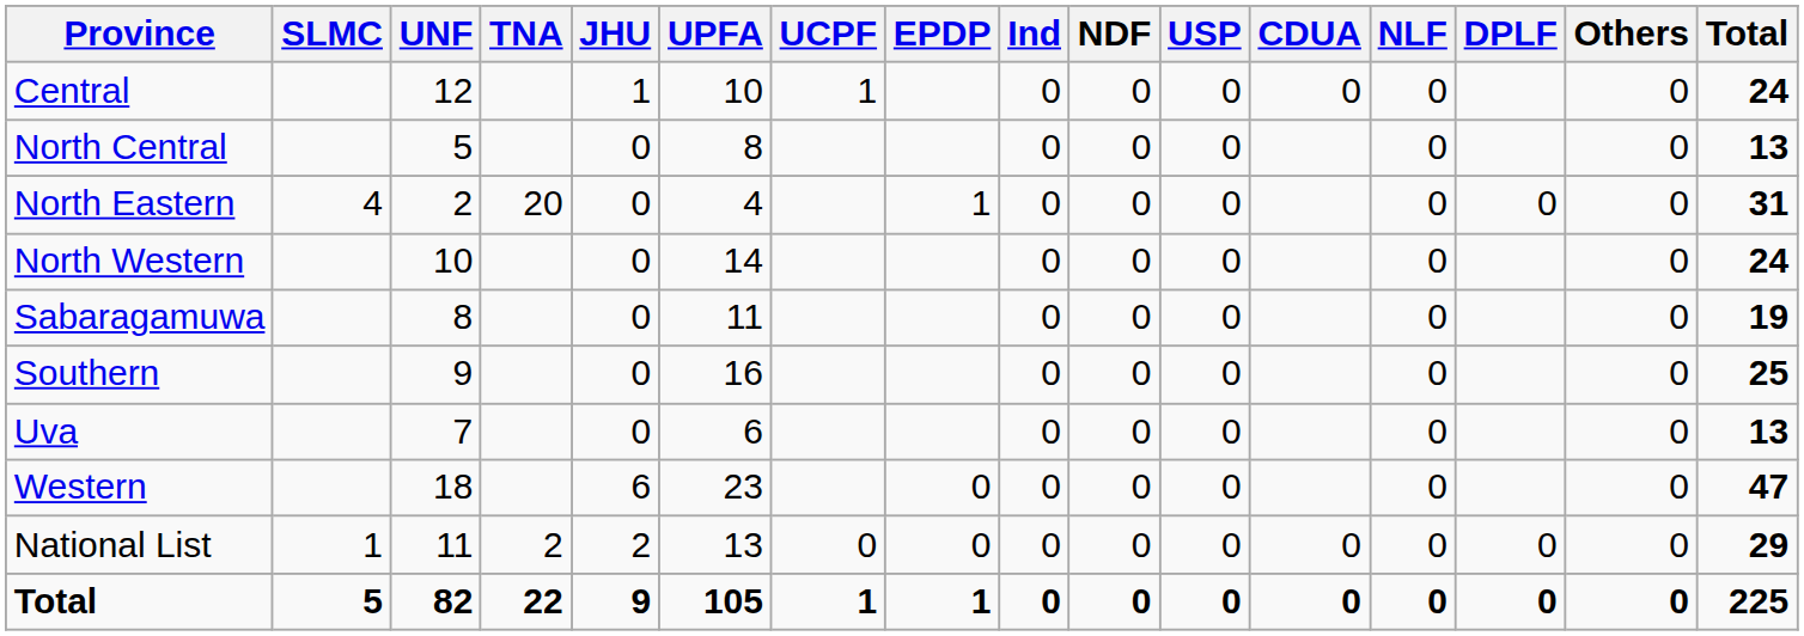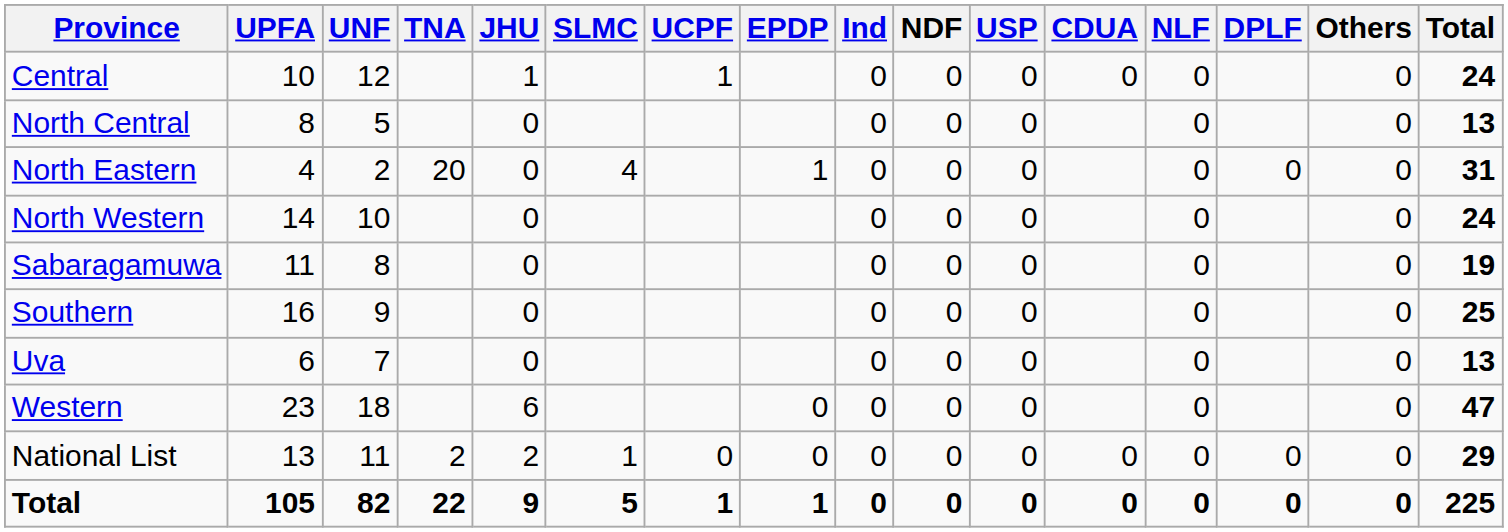columns swapped: UPFA <-> SLMC
